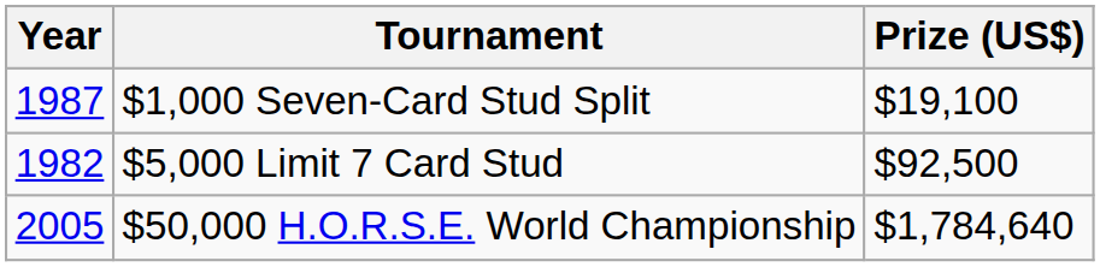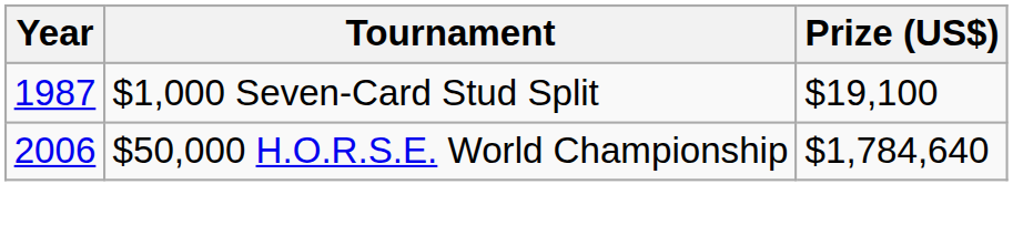- row: 1982 | $5,000 Limit 7 Card Stud | $92,500
$50,000 H.O.R.S.E. World Championship | Year: 2005 -> 2006
